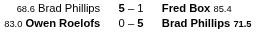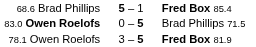83.0 Owen Roelofs | column 3: bold -> normal
+ row: 78.1 Owen Roelofs | 3 – 5 | Fred Box 81.9
